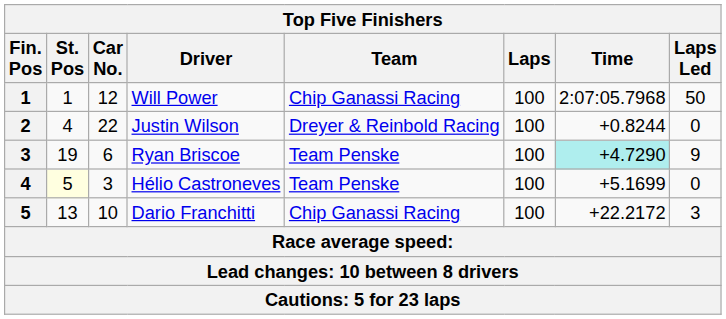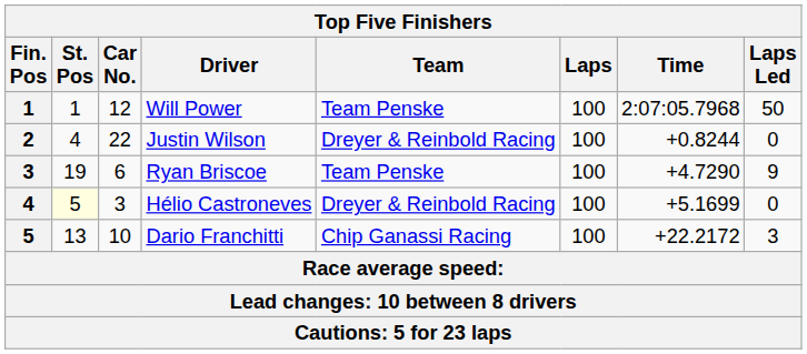Will Power | Team: Chip Ganassi Racing -> Team Penske
Ryan Briscoe | Time: paleturquoise background -> no background
Hélio Castroneves | Team: Team Penske -> Dreyer & Reinbold Racing
